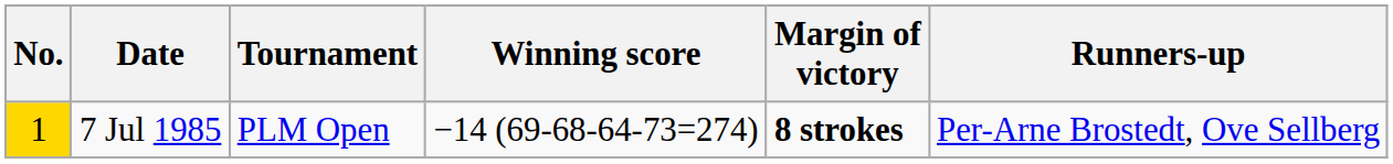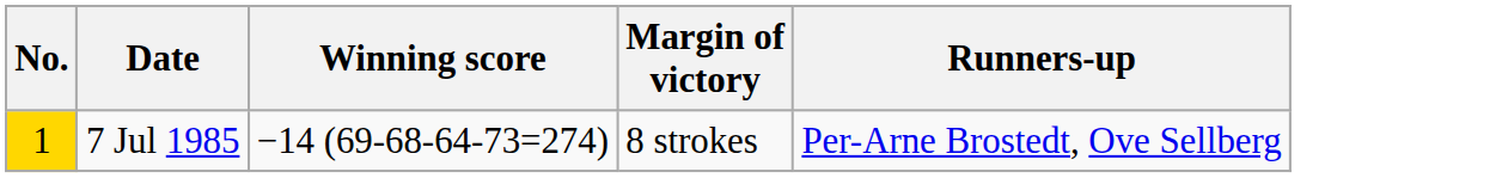- column: Tournament | PLM Open
7 Jul 1985 | Margin of victory: bold -> normal
